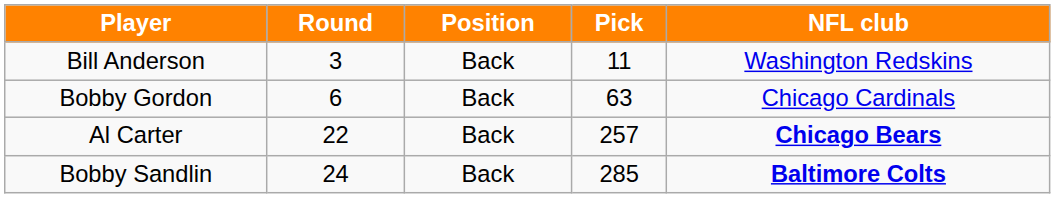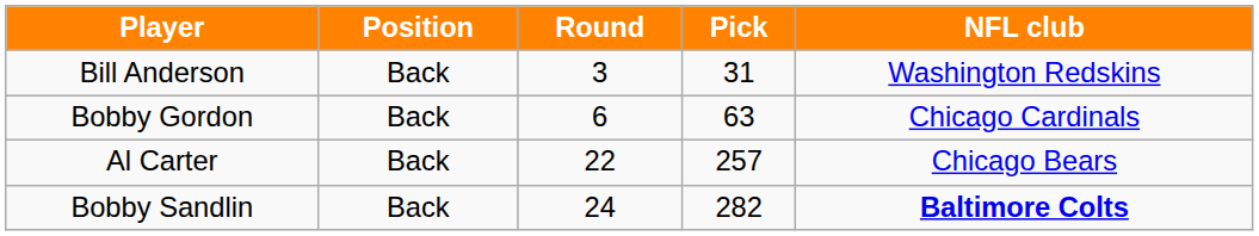columns swapped: Position <-> Round
Bill Anderson | Pick: 11 -> 31
Al Carter | NFL club: bold -> normal
Bobby Sandlin | Pick: 285 -> 282
